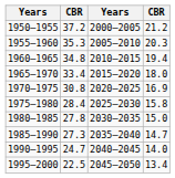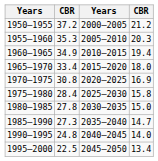1960–1965 | column 2: 34.8 -> 34.9
1990–1995 | column 2: 24.7 -> 24.8
